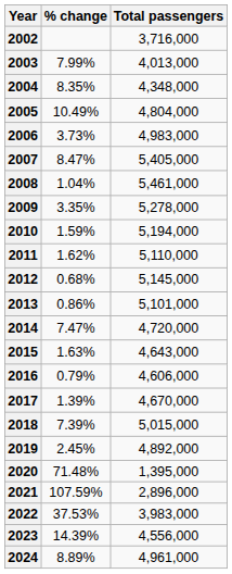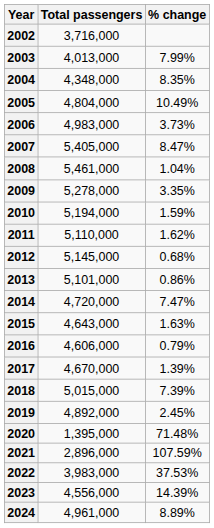columns swapped: Total passengers <-> % change
